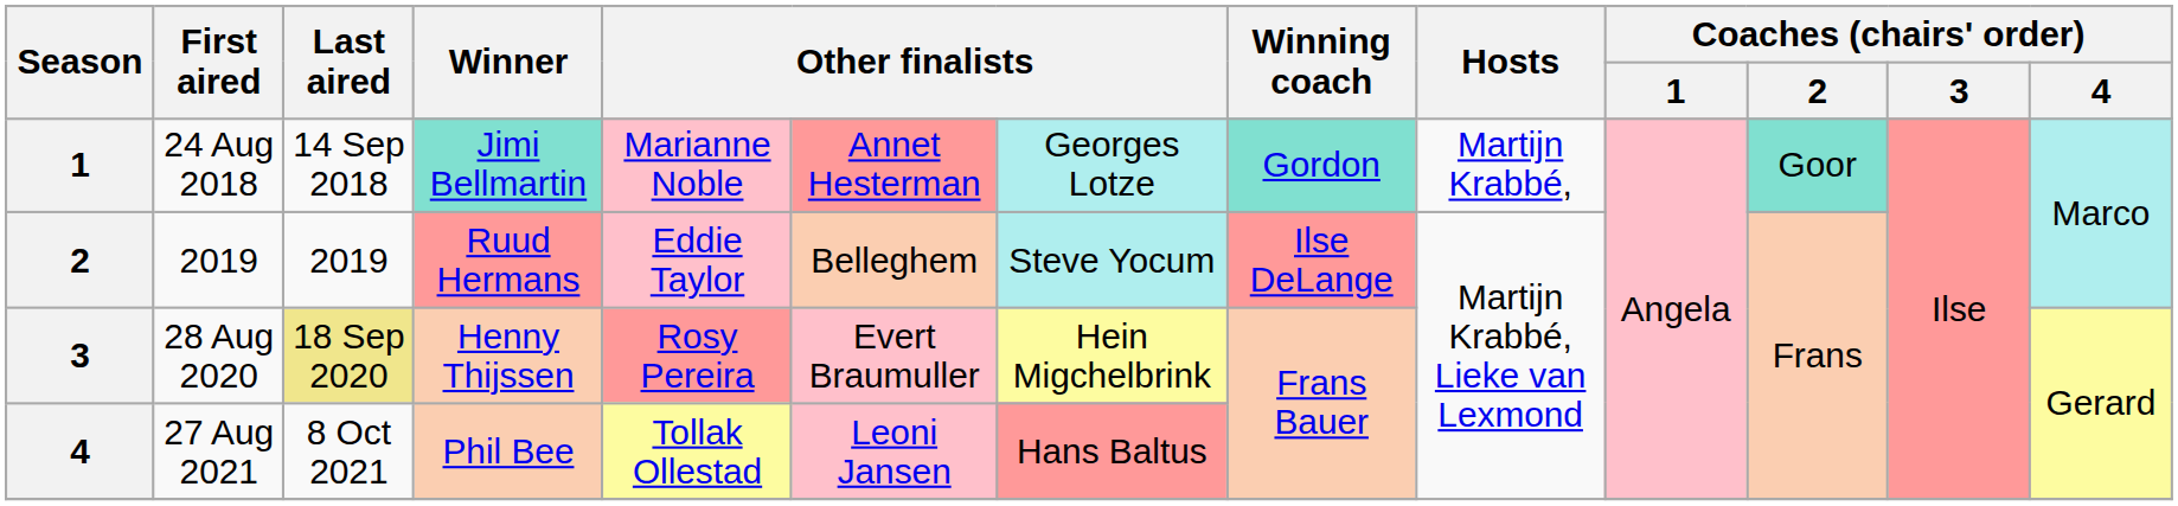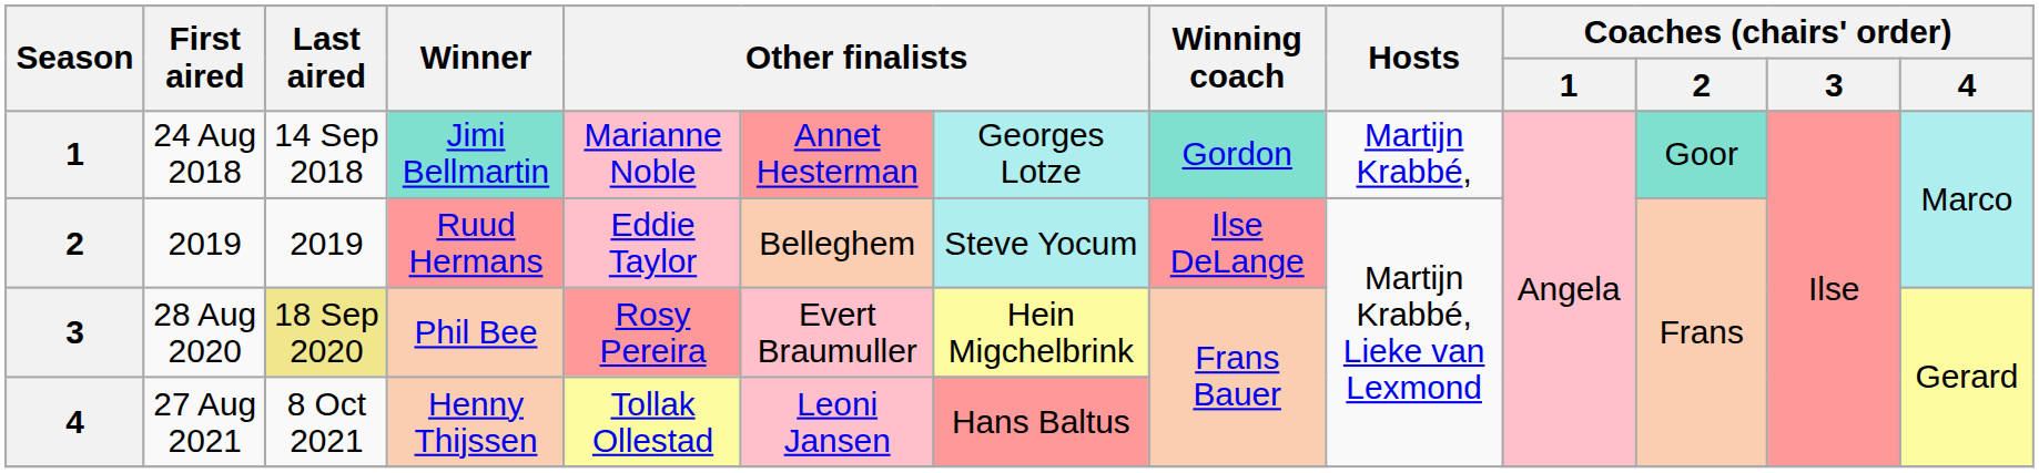28 Aug 2020 | Winner: Henny Thijssen -> Phil Bee
27 Aug 2021 | Winner: Phil Bee -> Henny Thijssen
